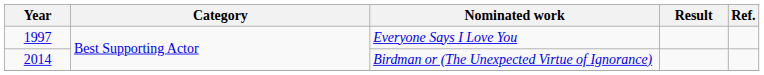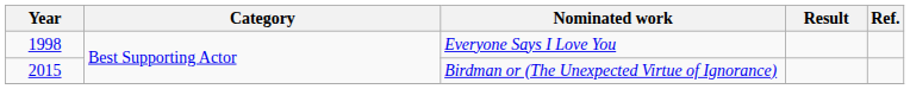Everyone Says I Love You | Year: 1997 -> 1998
Birdman or (The Unexpected Virtue of Ignorance) | Year: 2014 -> 2015
